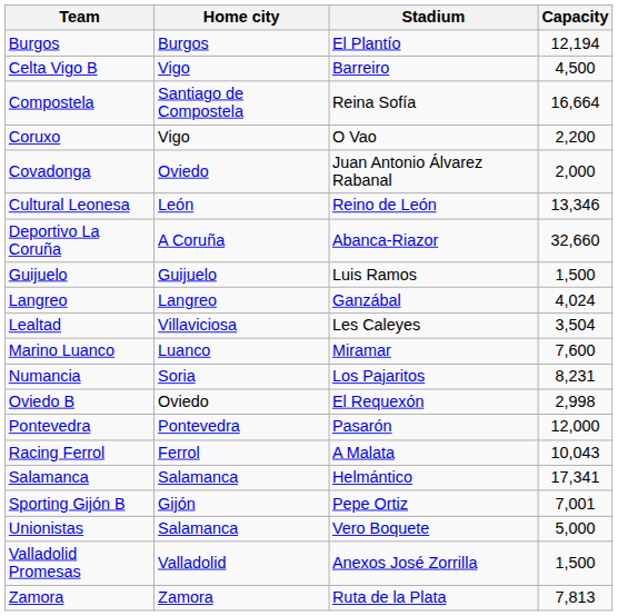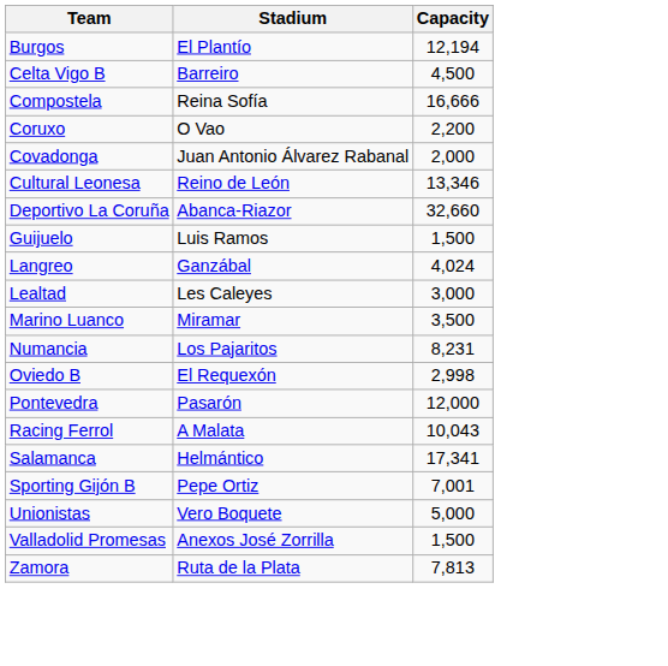- column: Home city | Burgos | Vigo | Santiago de Compostela | Vigo | Oviedo | León | A Coruña | Guijuelo | Langreo | Villaviciosa | Luanco | Soria | Oviedo | Pontevedra | Ferrol | Salamanca | Gijón | Salamanca | Valladolid | Zamora
Compostela | Capacity: 16,664 -> 16,666
Lealtad | Capacity: 3,504 -> 3,000
Marino Luanco | Capacity: 7,600 -> 3,500
